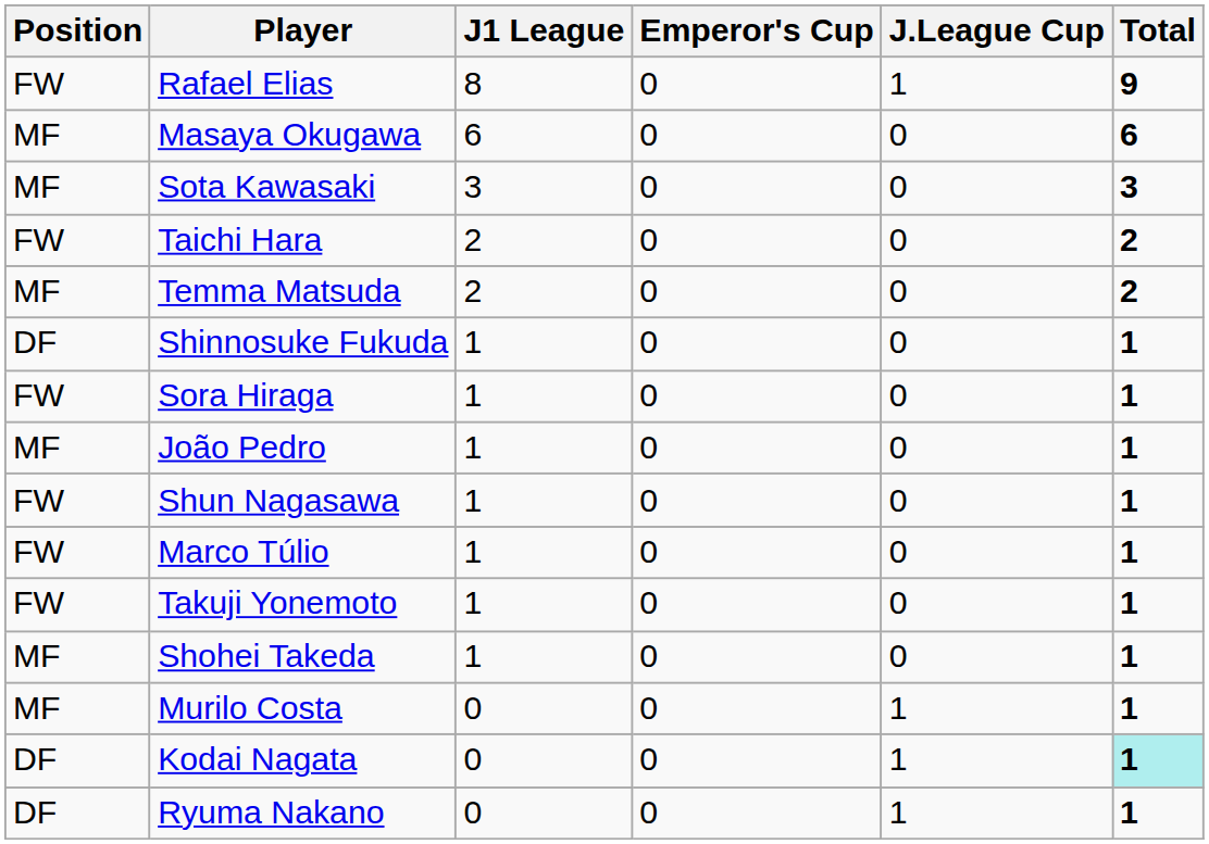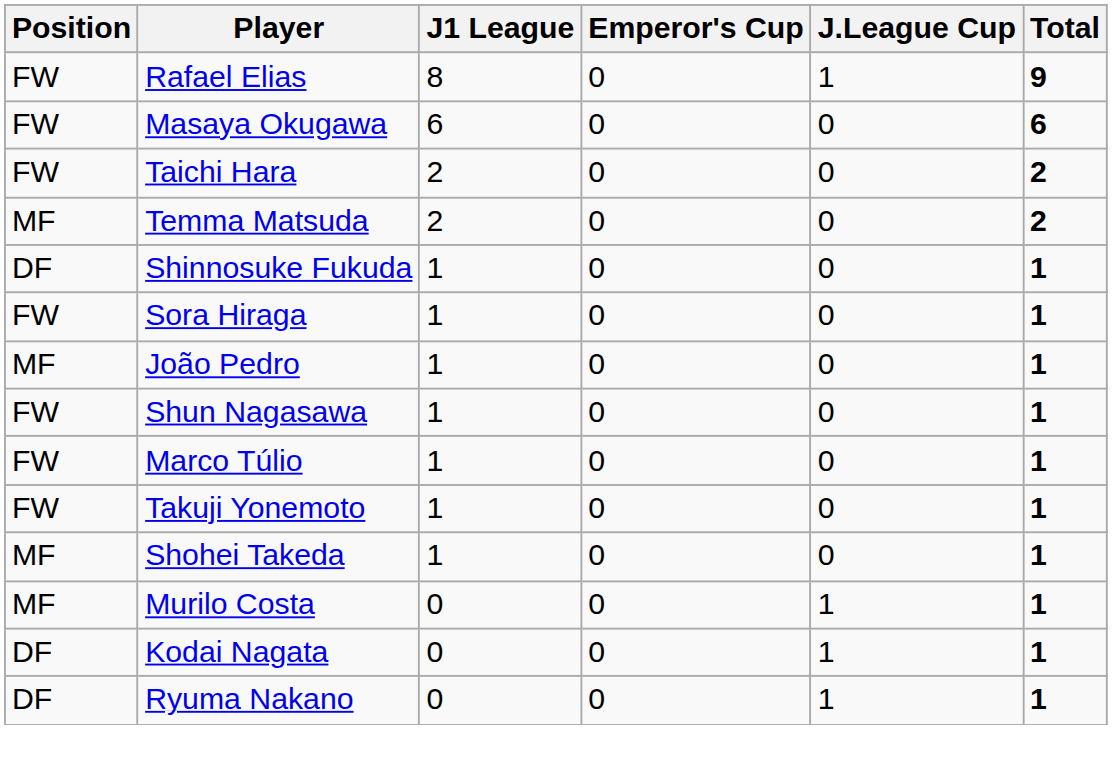Masaya Okugawa | Position: MF -> FW
- row: MF | Sota Kawasaki | 3 | 0 | 0 | 3
Kodai Nagata | Total: paleturquoise background -> no background
